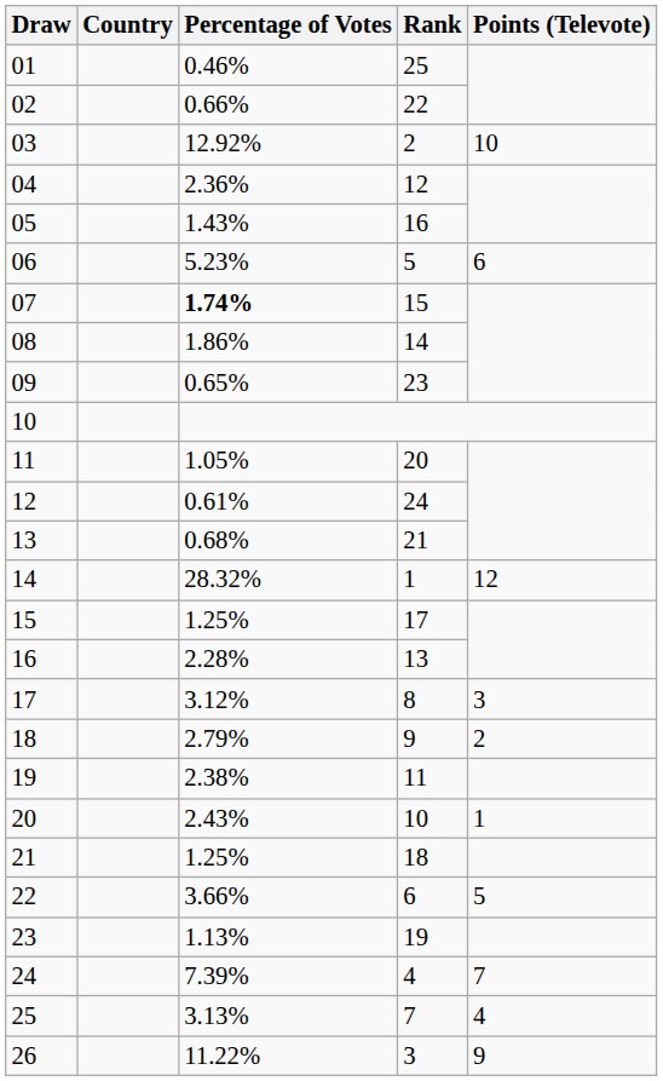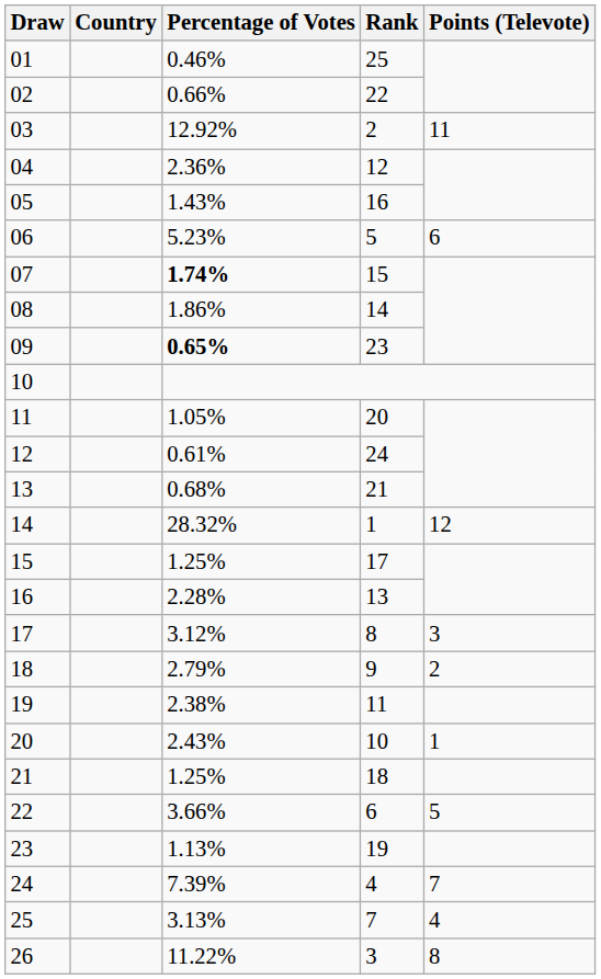03 | Points (Televote): 10 -> 11
09 | Percentage of Votes: normal -> bold
26 | Points (Televote): 9 -> 8
